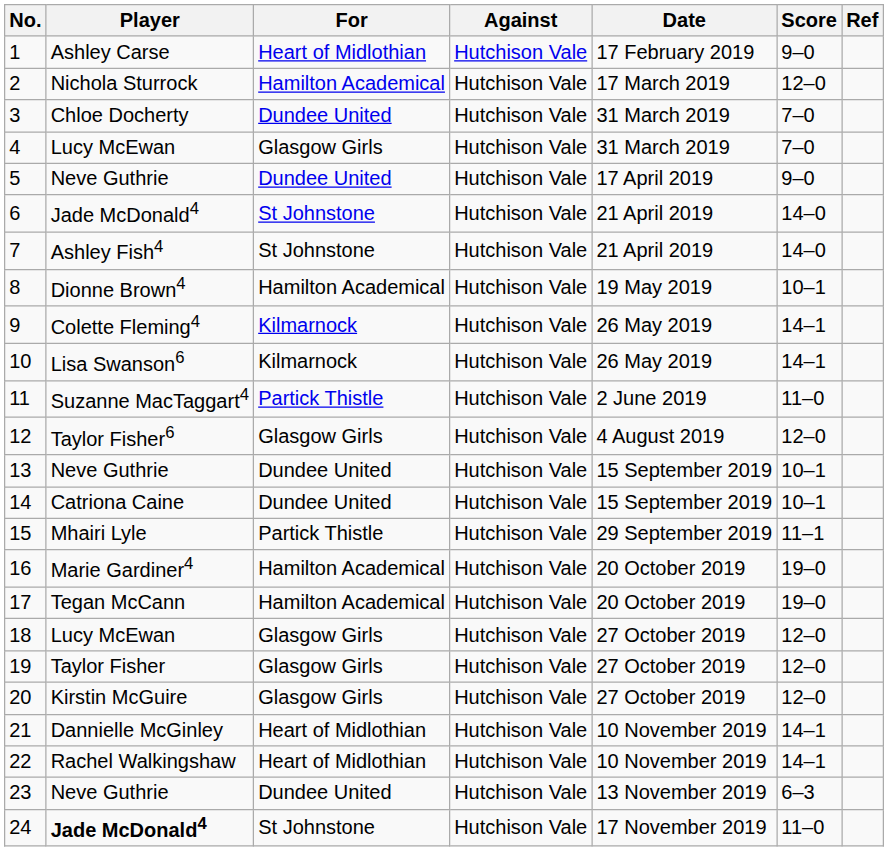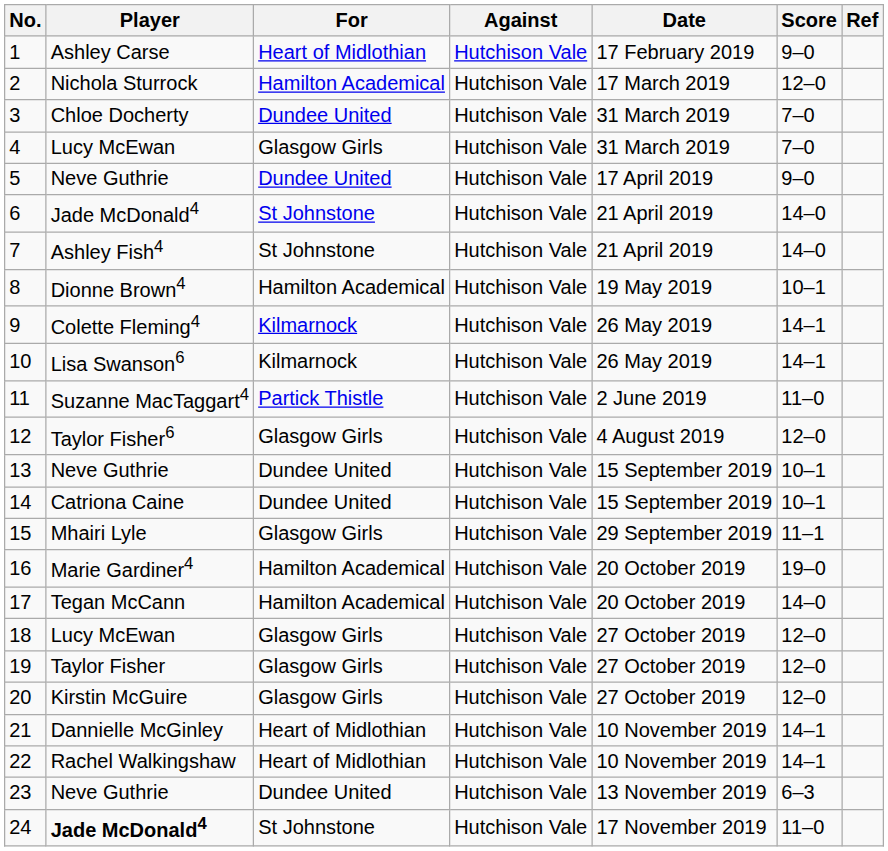15 | For: Partick Thistle -> Glasgow Girls
17 | Score: 19–0 -> 14–0
